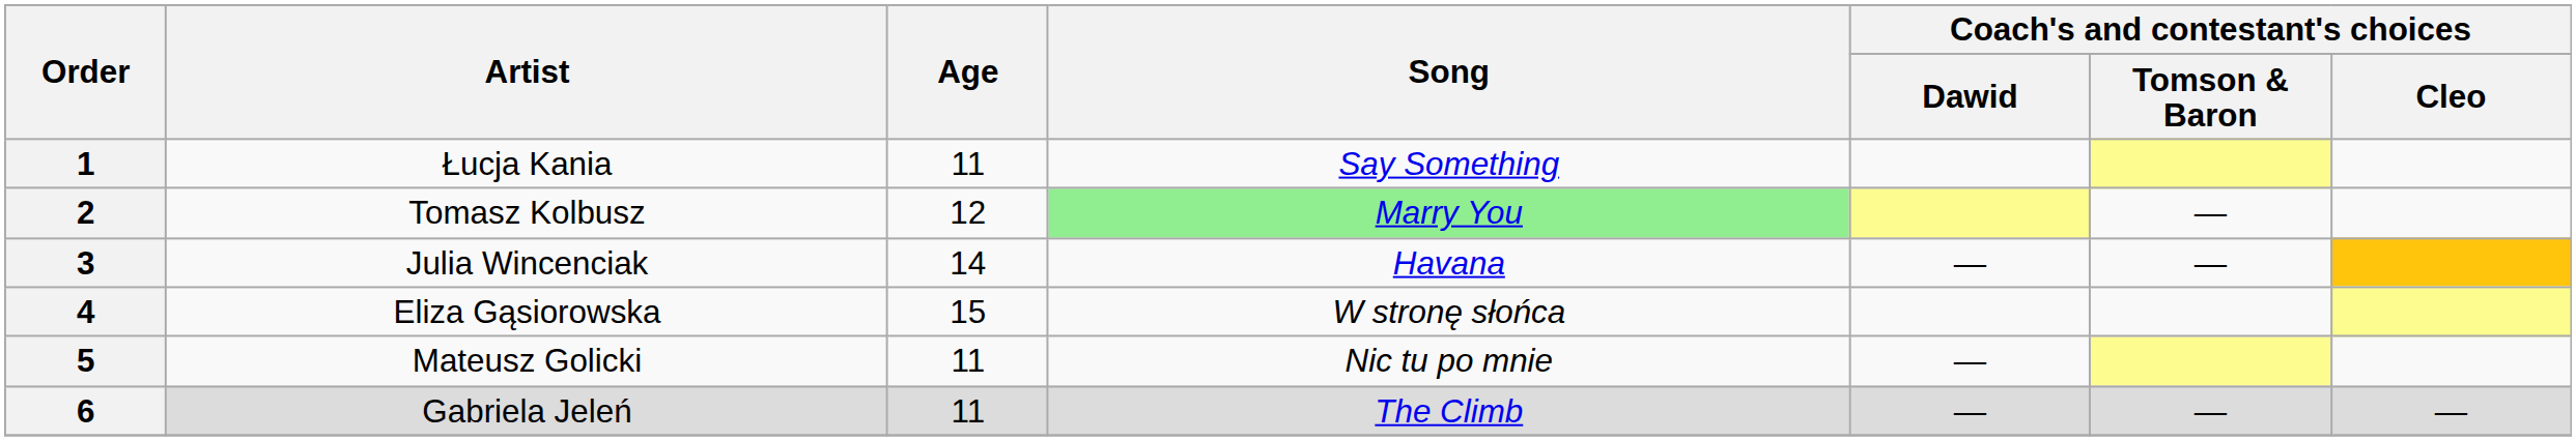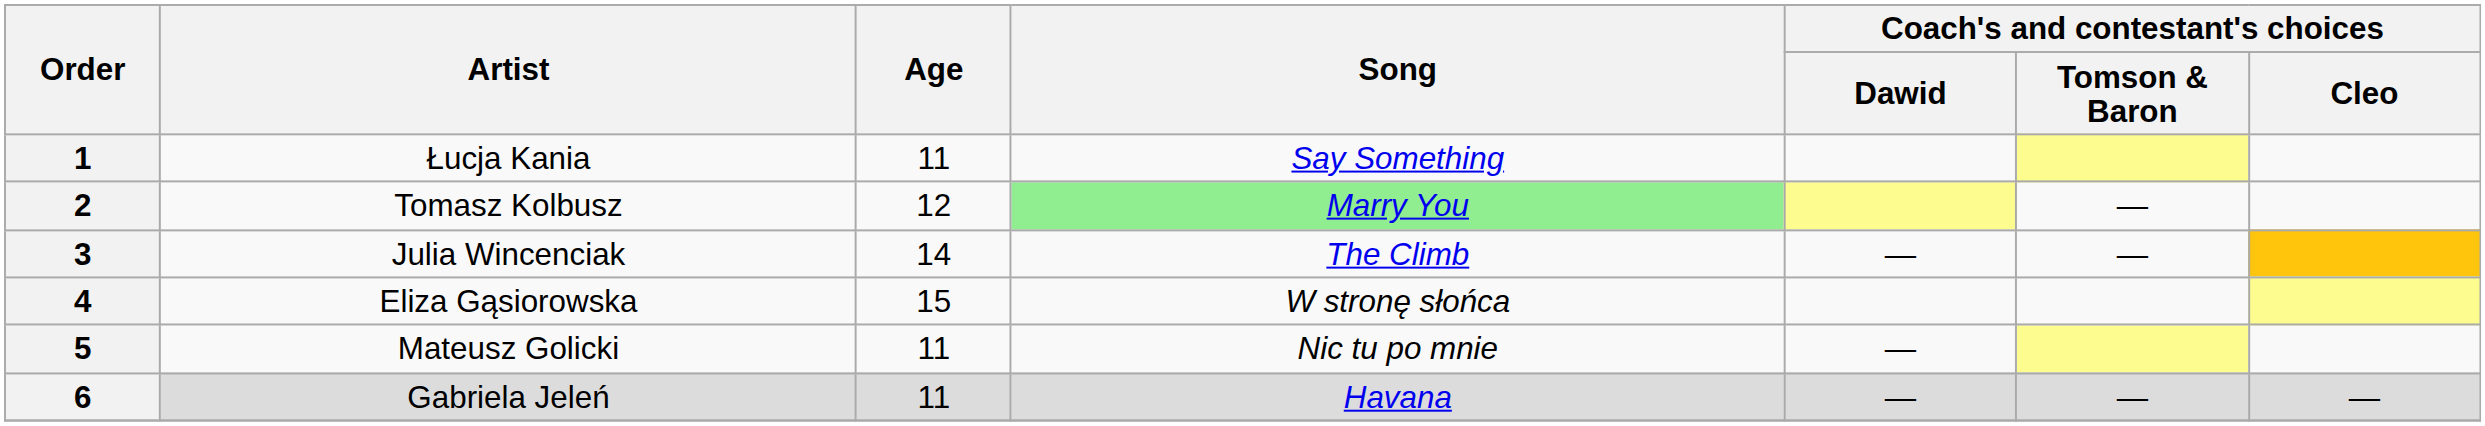3 | Song: Havana -> The Climb
6 | Song: The Climb -> Havana
